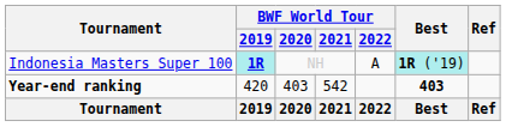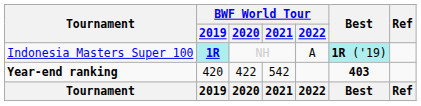Year-end ranking | BWF World Tour / 2020: 403 -> 422
